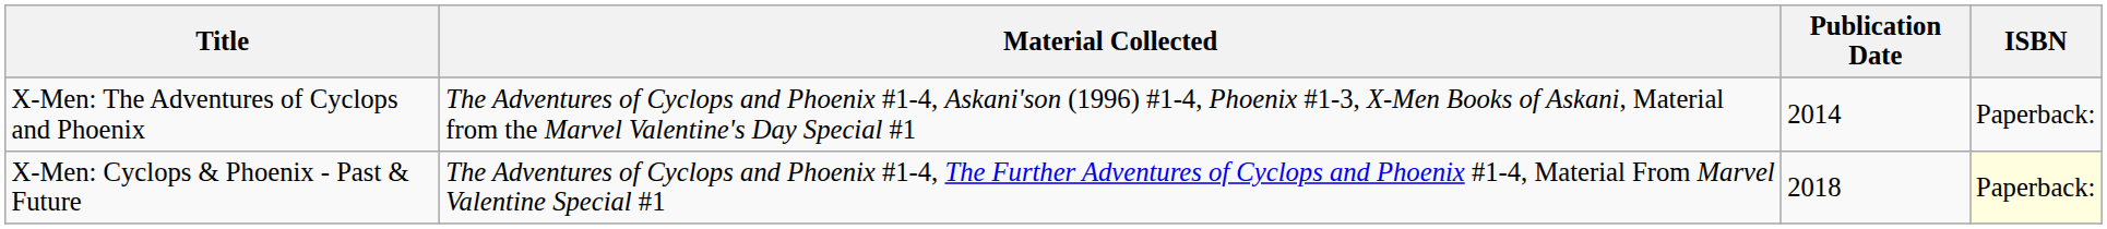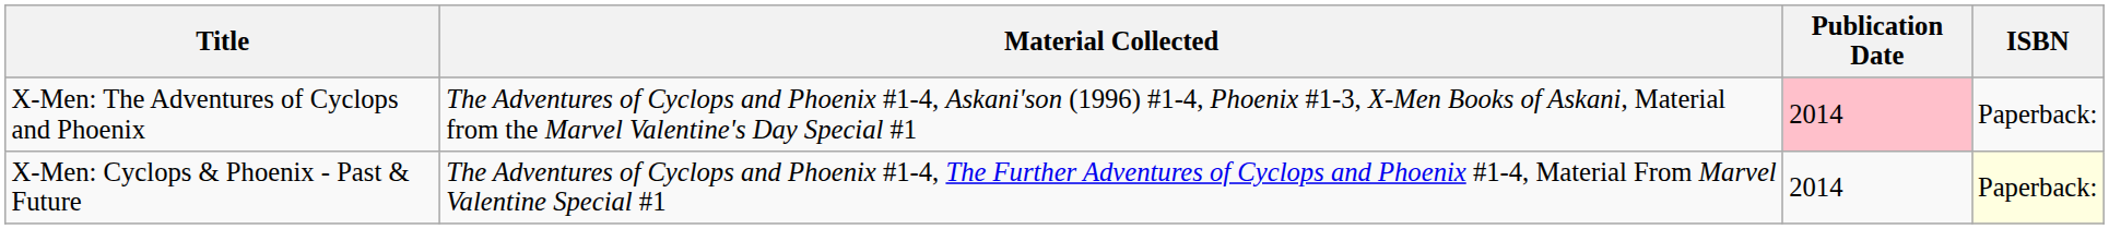X-Men: The Adventures of Cyclops and Phoenix | Publication Date: no background -> pink background
X-Men: Cyclops & Phoenix - Past & Future | Publication Date: 2018 -> 2014
